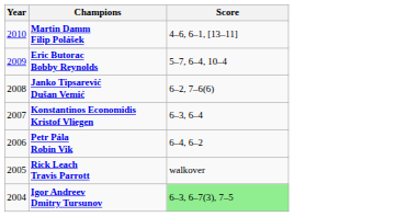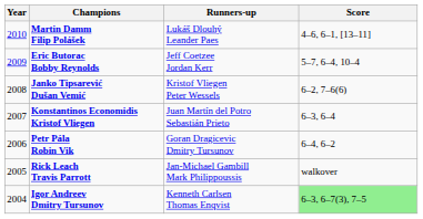+ column: Runners-up | Lukáš Dlouhý Leander Paes | Jeff Coetzee Jordan Kerr | Kristof Vliegen Peter Wessels | Juan Martín del Potro Sebastián Prieto | Goran Dragicevic Dmitry Tursunov | Jan-Michael Gambill Mark Philippoussis | Kenneth Carlsen Thomas Enqvist
